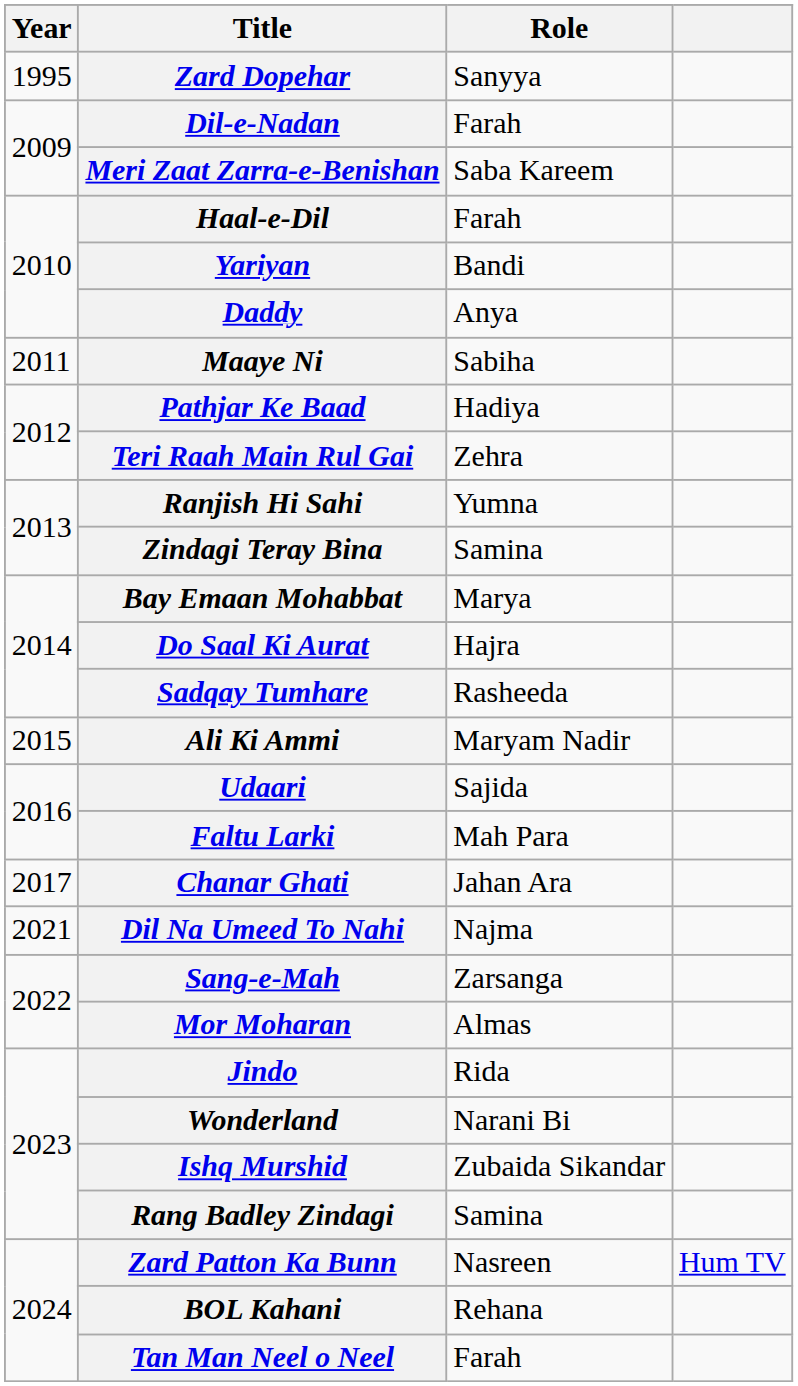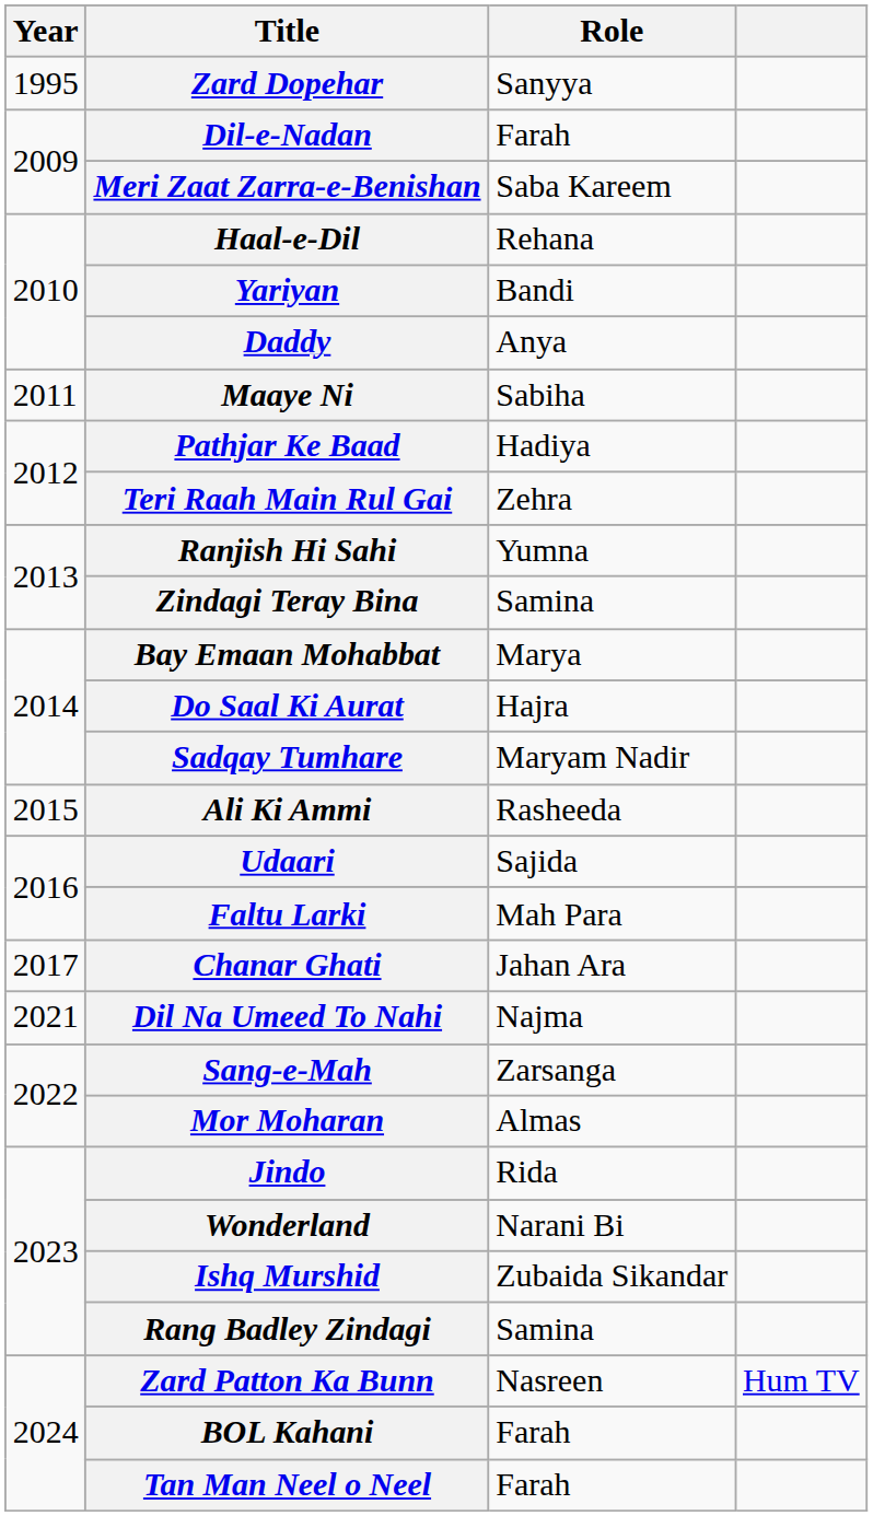Haal-e-Dil | Role: Farah -> Rehana
Sadqay Tumhare | Role: Rasheeda -> Maryam Nadir
Ali Ki Ammi | Role: Maryam Nadir -> Rasheeda
BOL Kahani | Role: Rehana -> Farah
